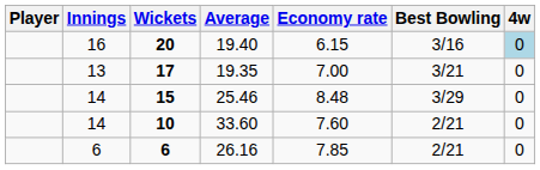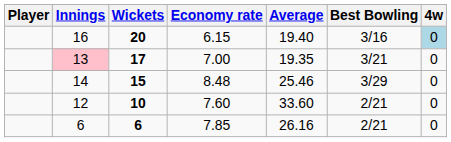columns swapped: Average <-> Economy rate
17 | Innings: no background -> pink background
10 | Innings: 14 -> 12
